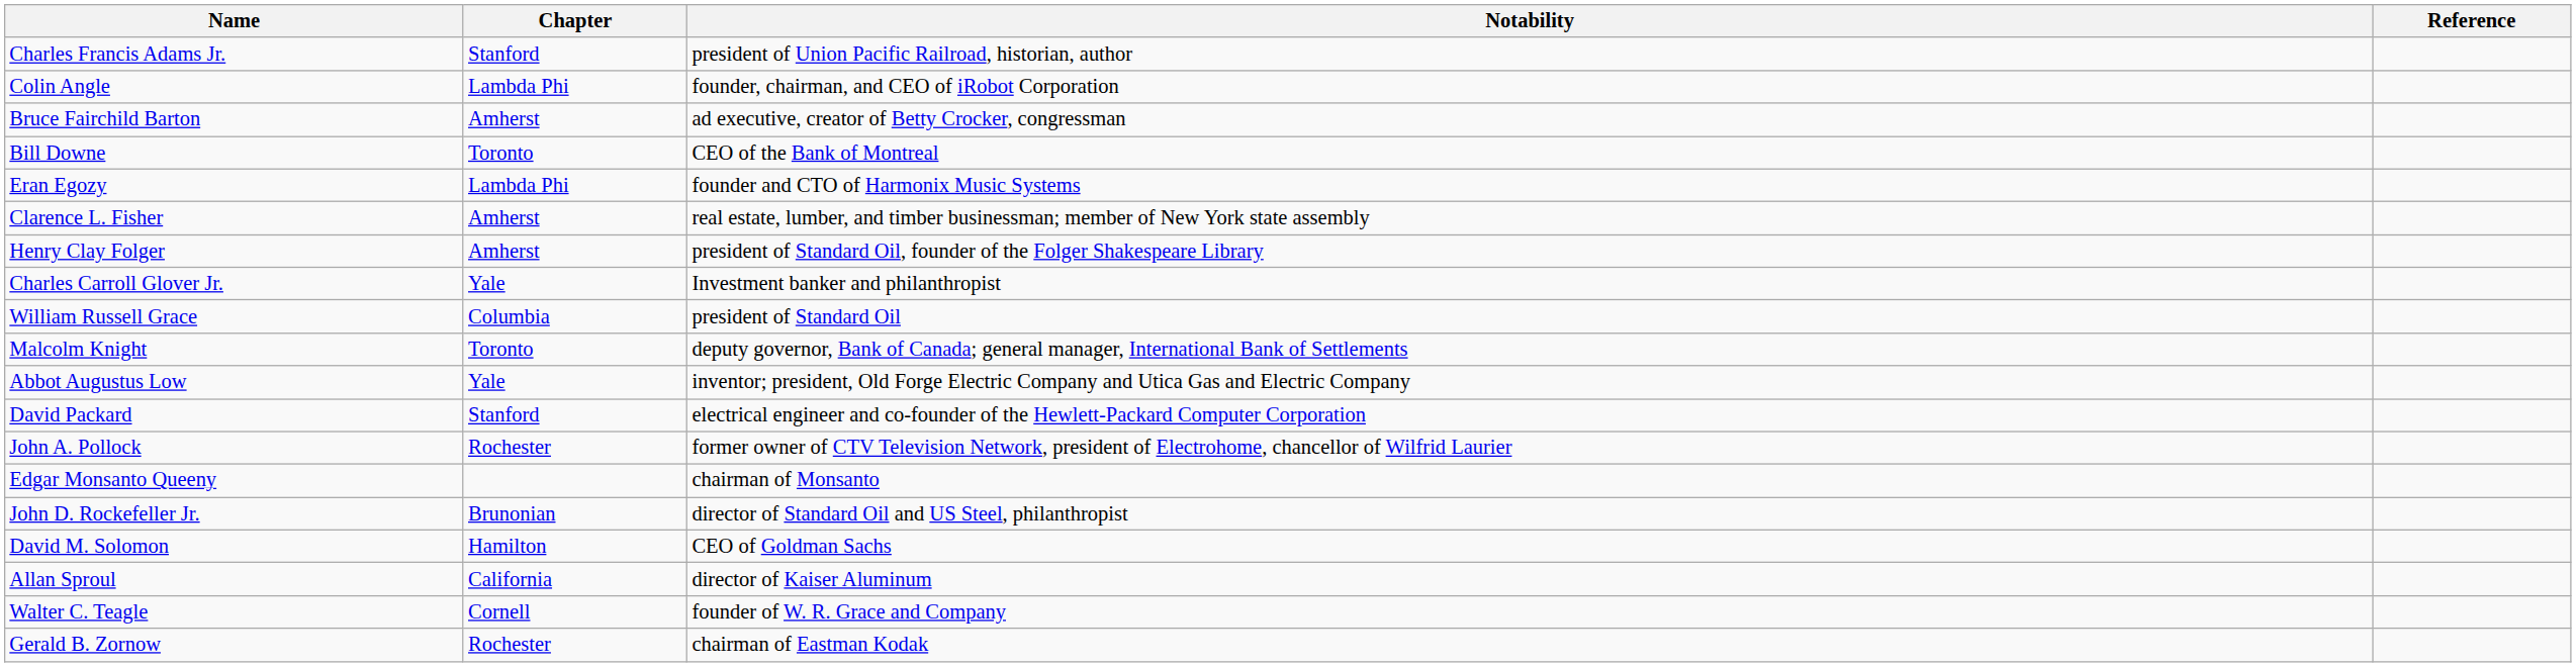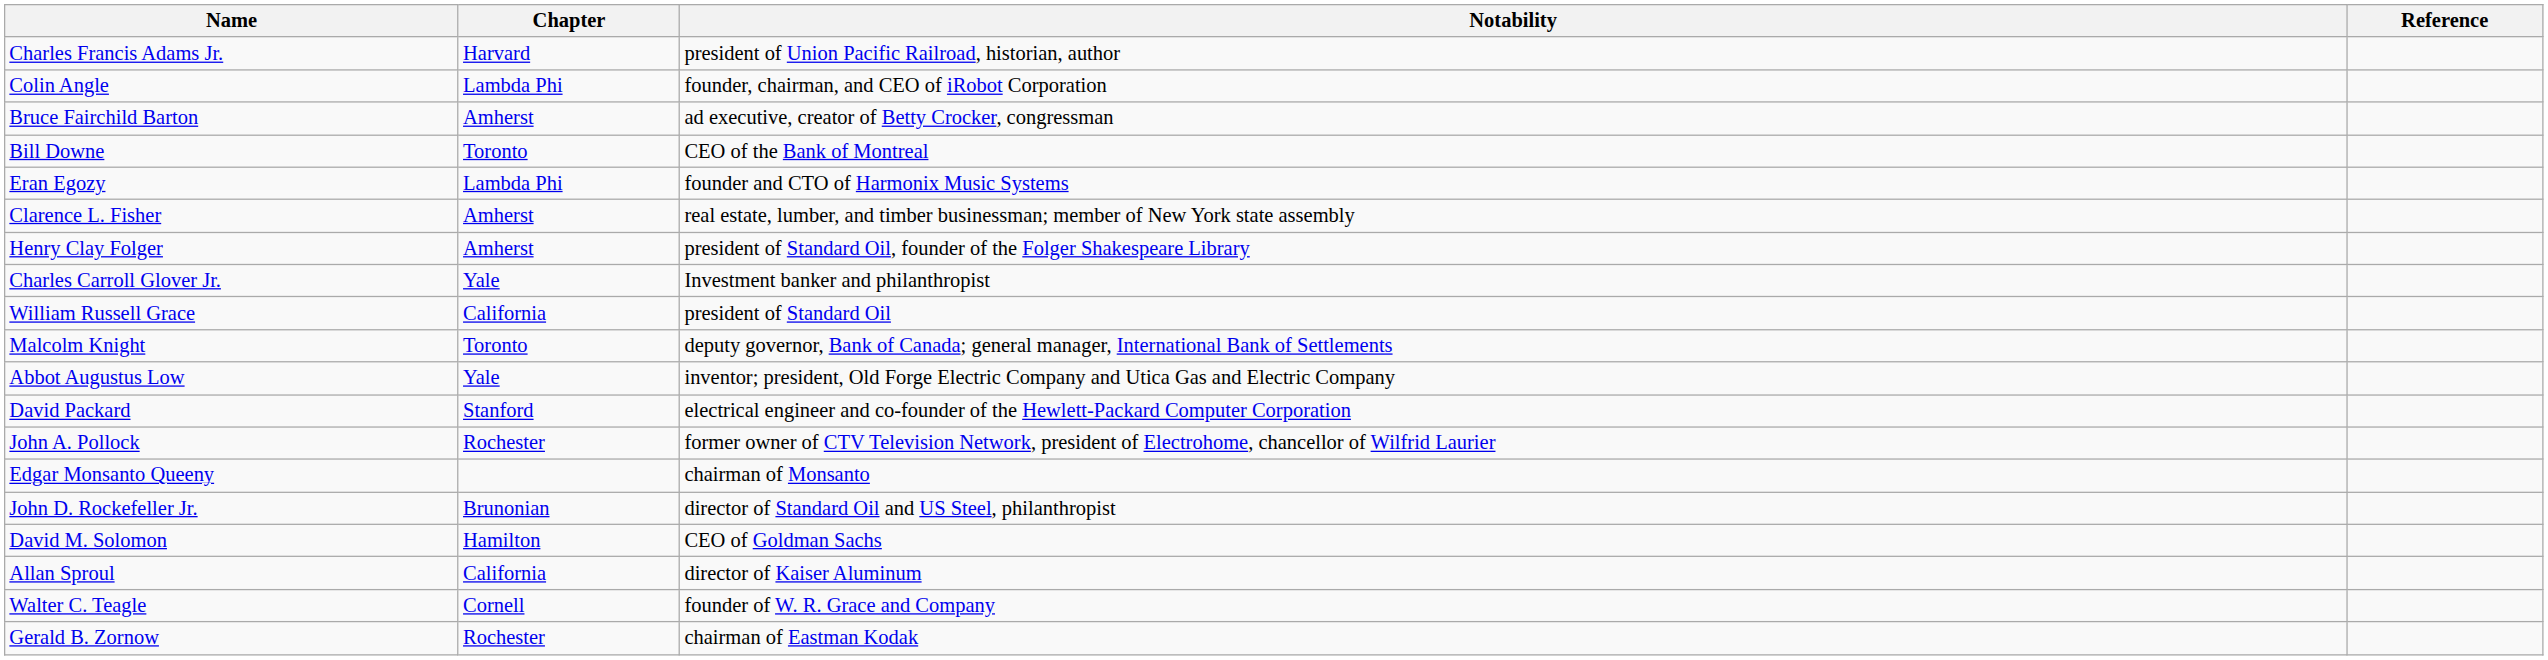Charles Francis Adams Jr. | Chapter: Stanford -> Harvard
William Russell Grace | Chapter: Columbia -> California
